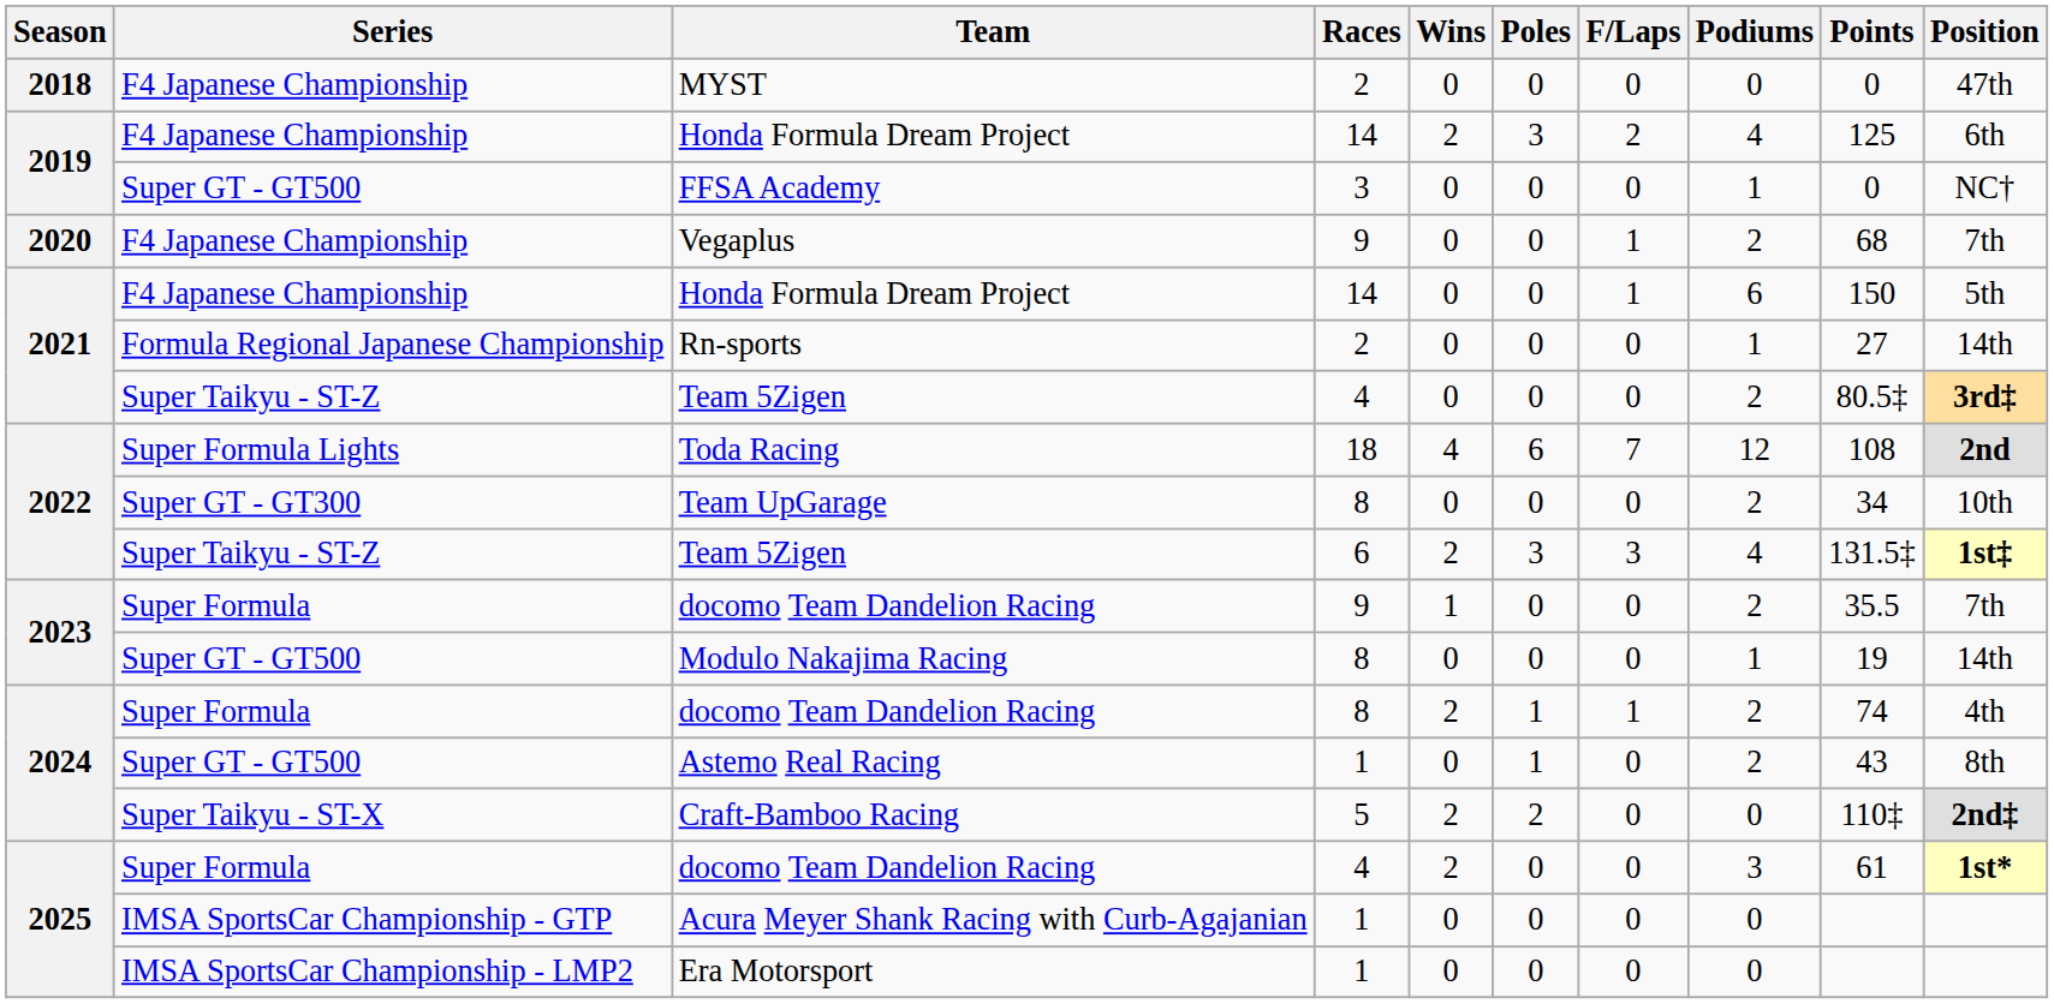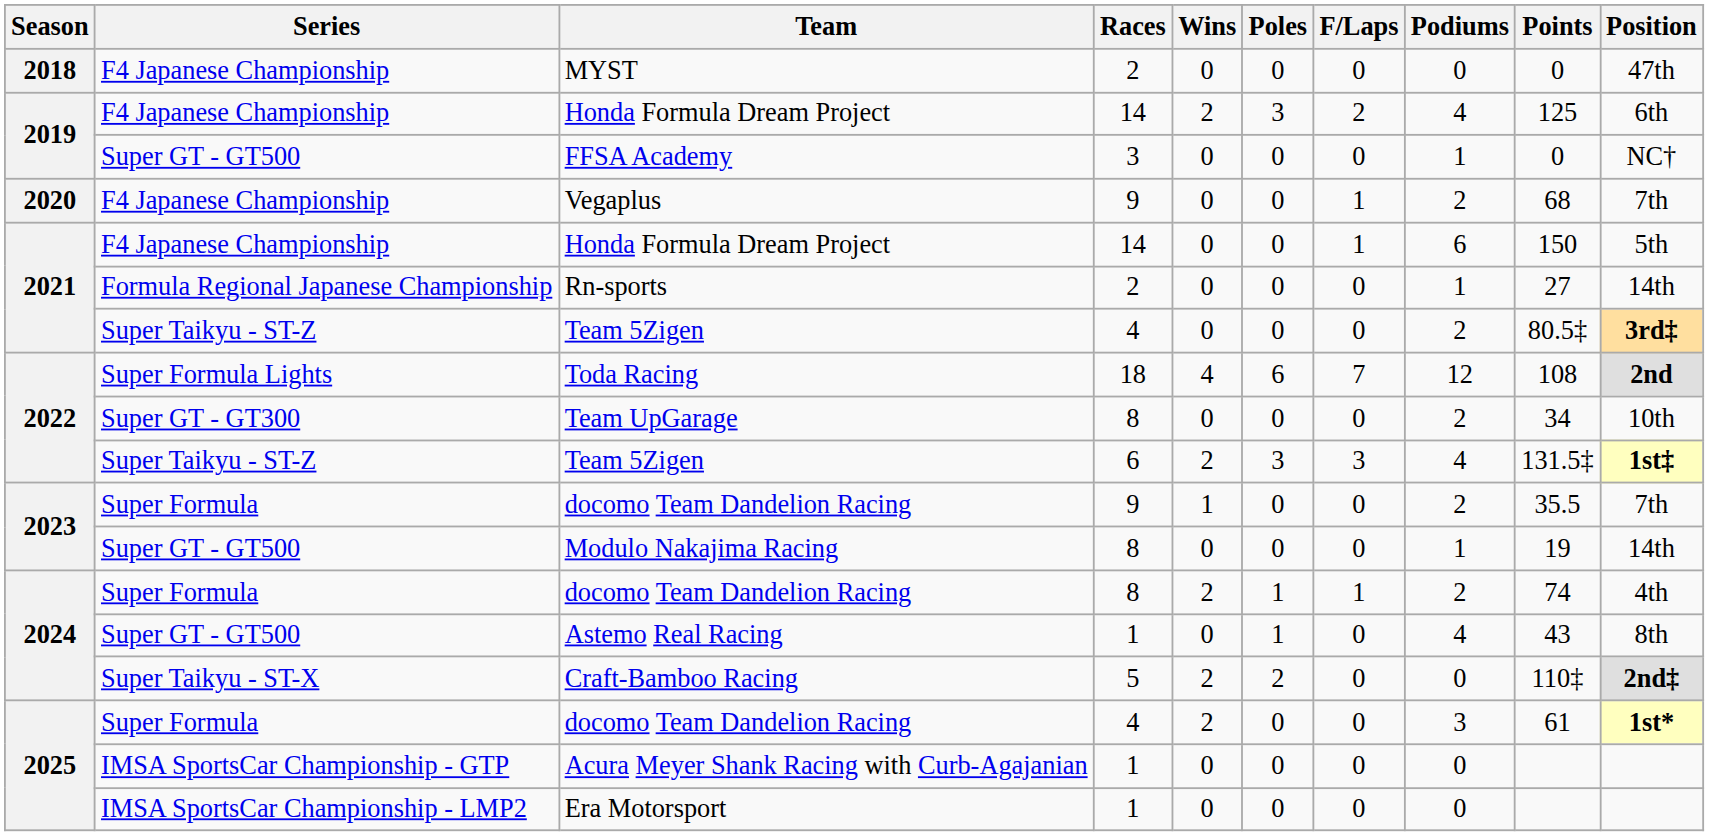Astemo Real Racing | Podiums: 2 -> 4
